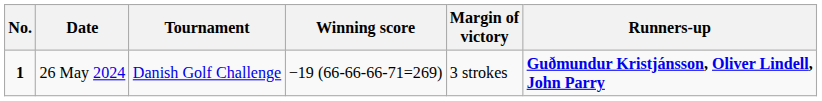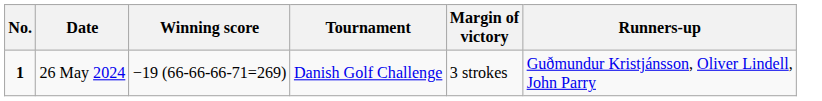columns swapped: Tournament <-> Winning score
26 May 2024 | Runners-up: bold -> normal
